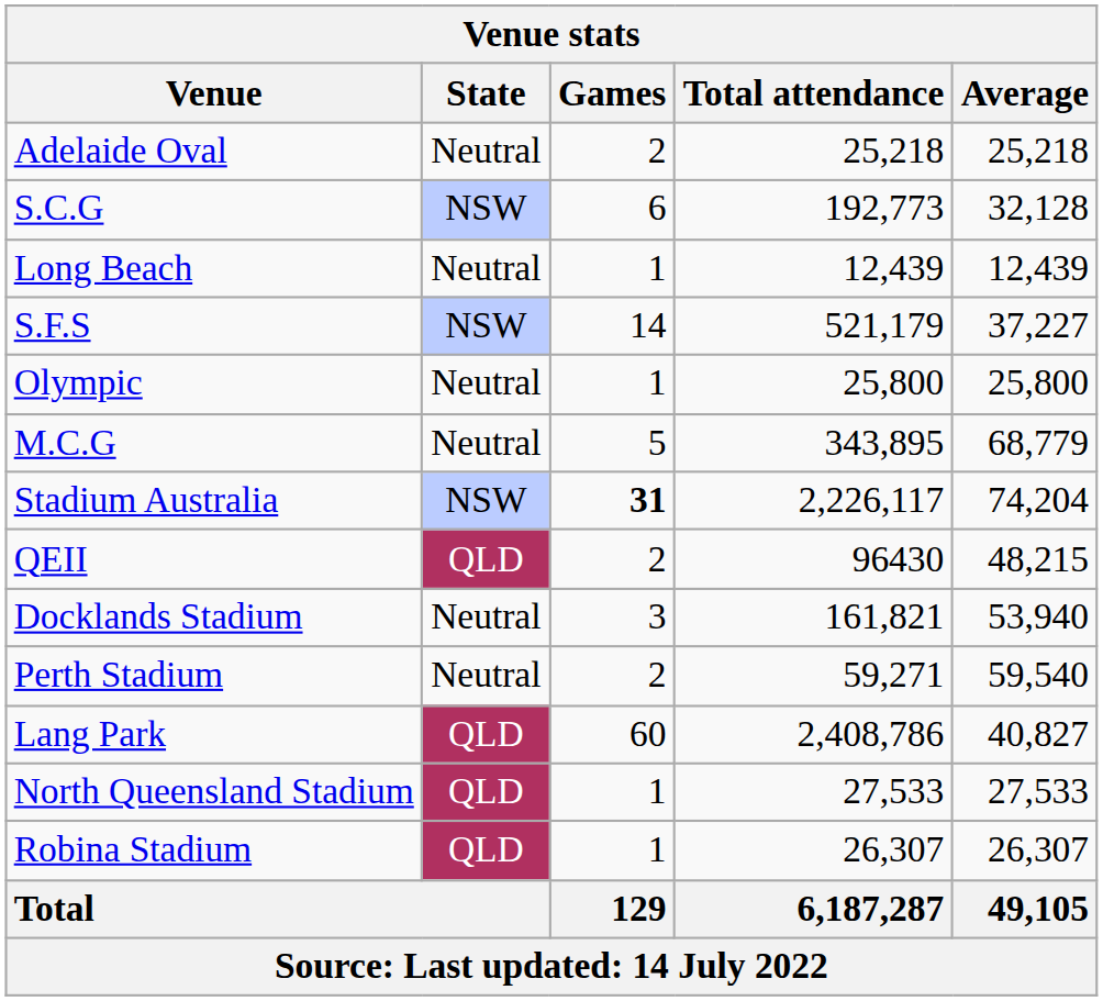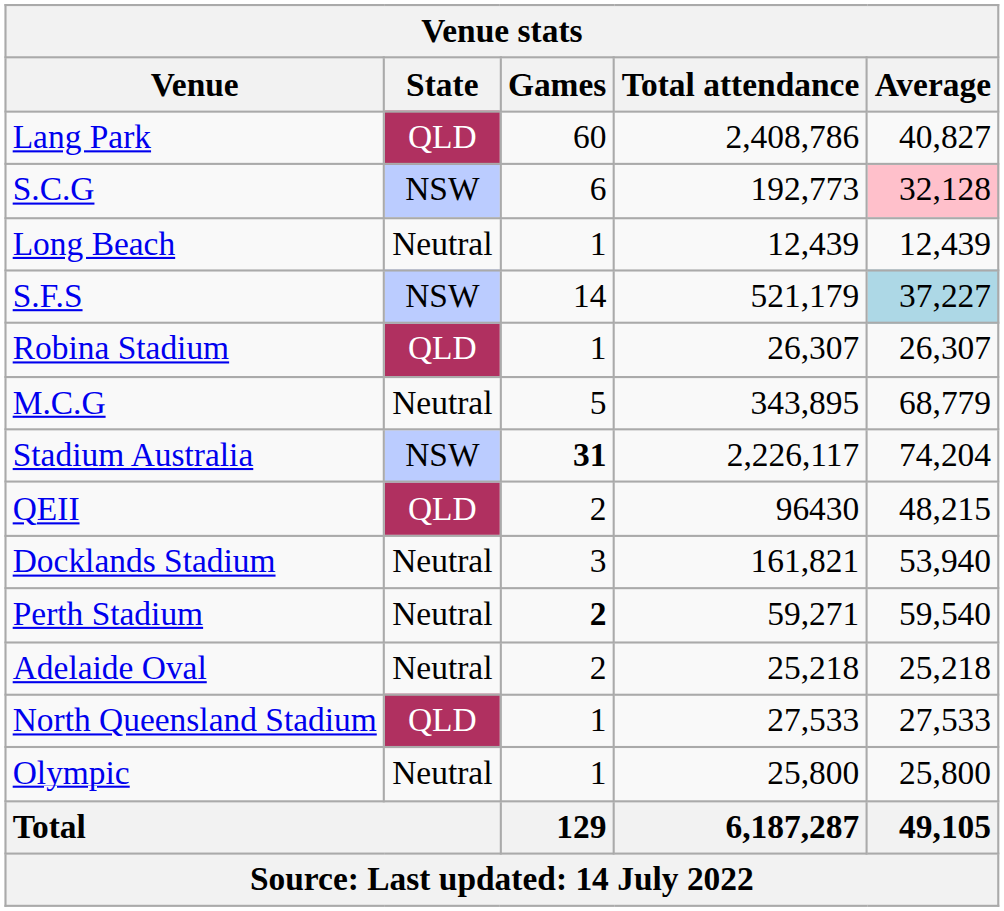rows swapped: Lang Park <-> Adelaide Oval
S.C.G | Average: no background -> pink background
S.F.S | Average: no background -> lightblue background
rows swapped: Olympic <-> Robina Stadium
Perth Stadium | Games: normal -> bold
